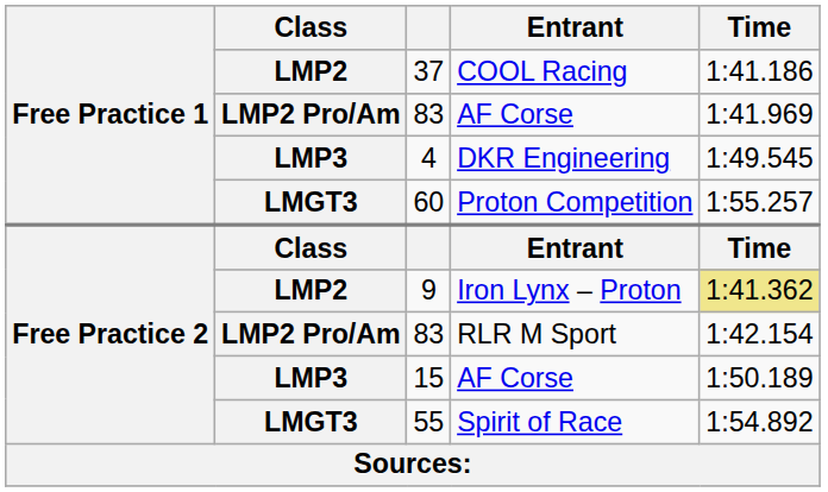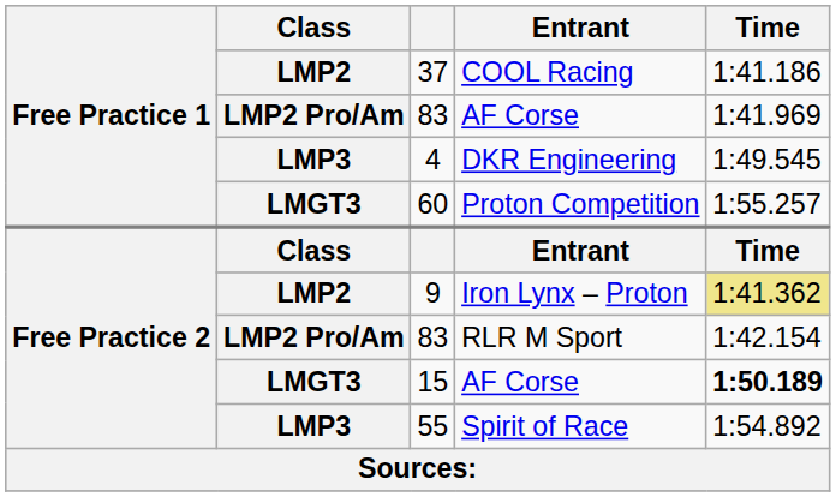15 | Class: LMP3 -> LMGT3
15 | Time: normal -> bold
55 | Class: LMGT3 -> LMP3
